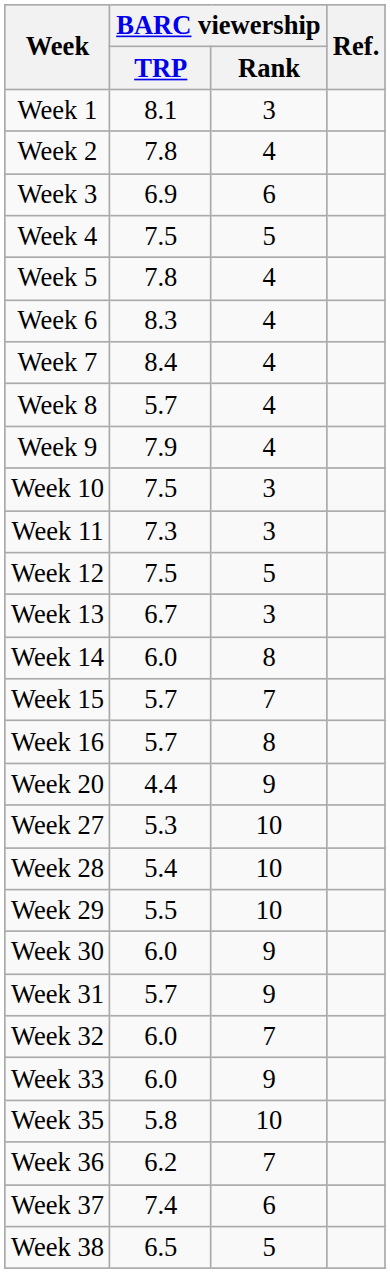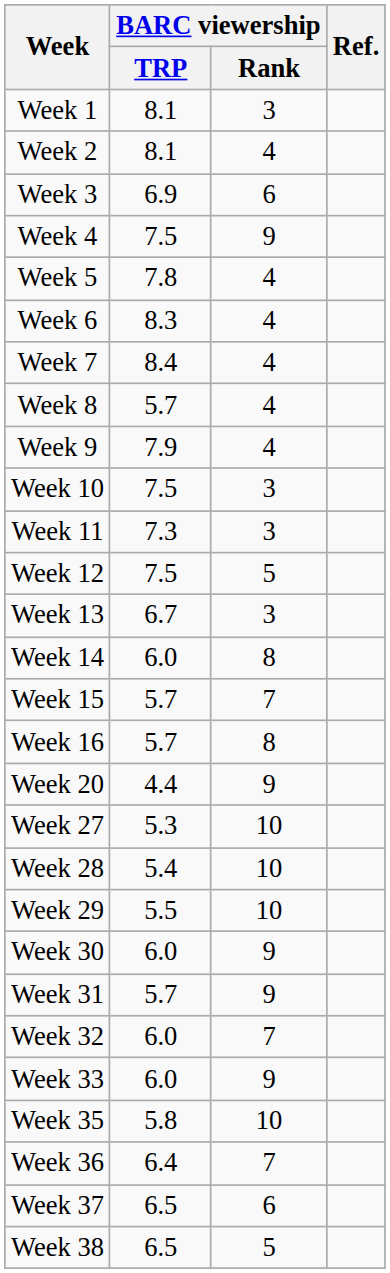Week 2 | BARC viewership / TRP: 7.8 -> 8.1
Week 4 | BARC viewership / Rank: 5 -> 9
Week 36 | BARC viewership / TRP: 6.2 -> 6.4
Week 37 | BARC viewership / TRP: 7.4 -> 6.5
